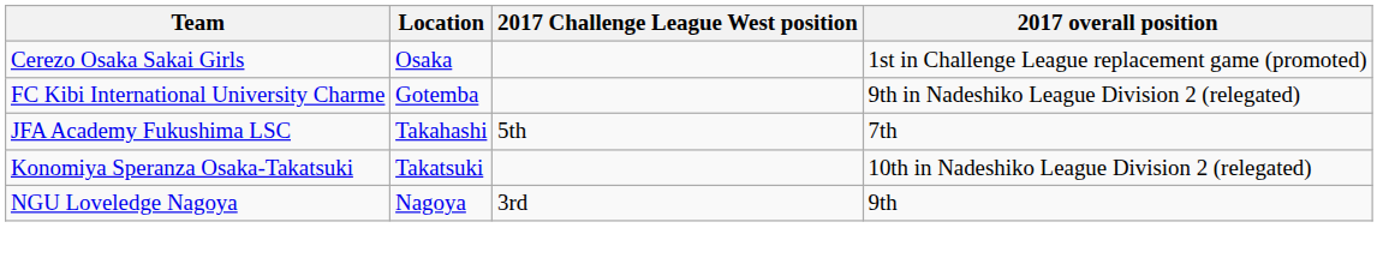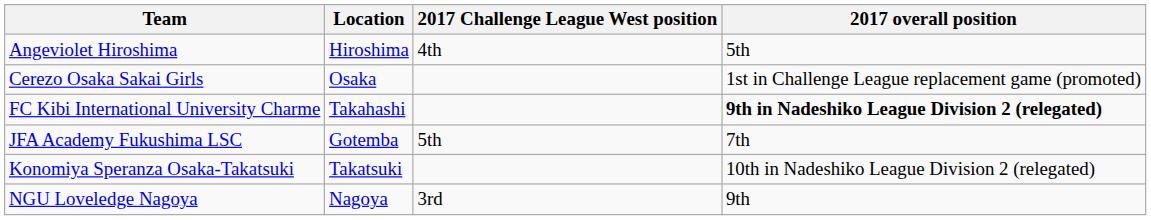+ row: Angeviolet Hiroshima | Hiroshima | 4th | 5th
FC Kibi International University Charme | Location: Gotemba -> Takahashi
FC Kibi International University Charme | 2017 overall position: normal -> bold
JFA Academy Fukushima LSC | Location: Takahashi -> Gotemba
